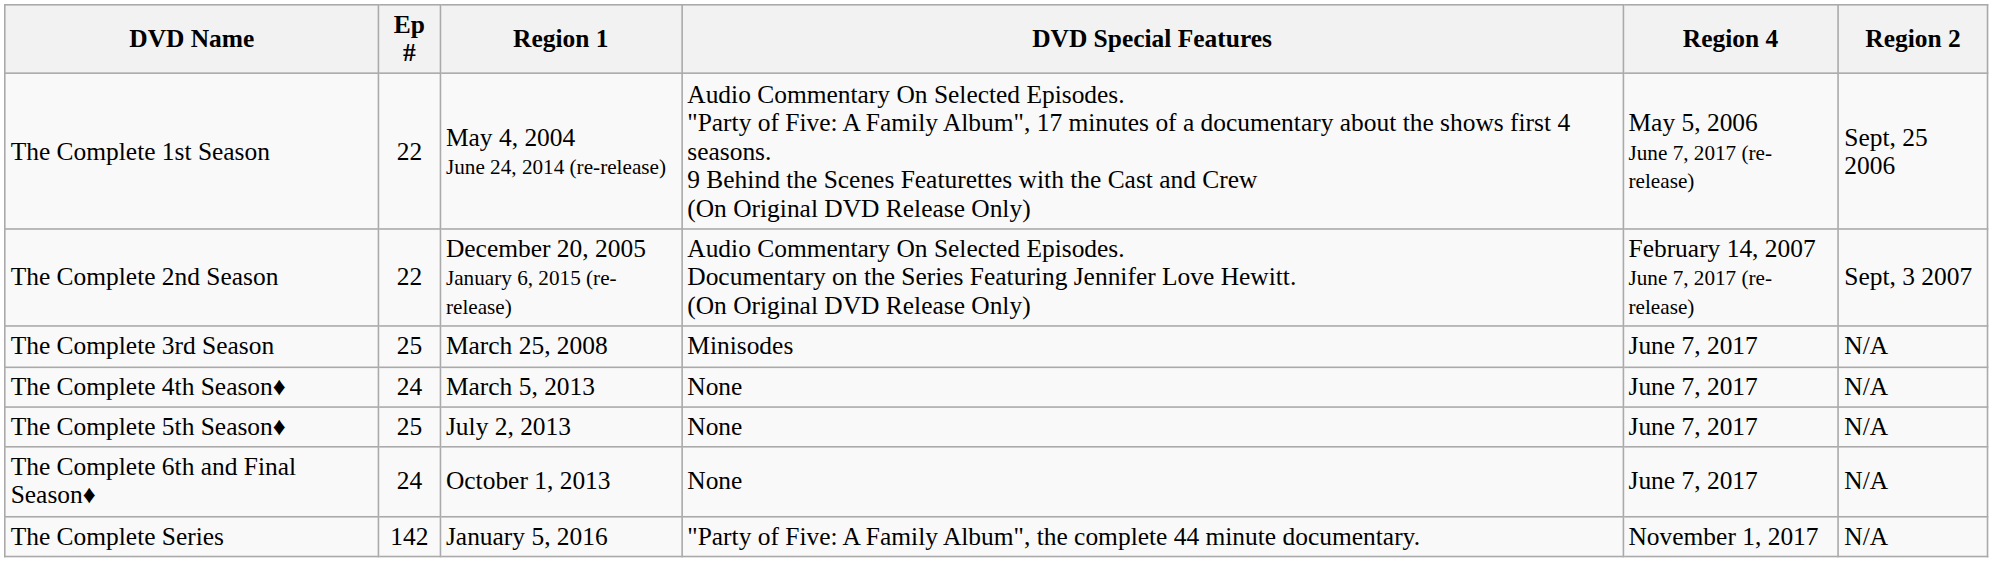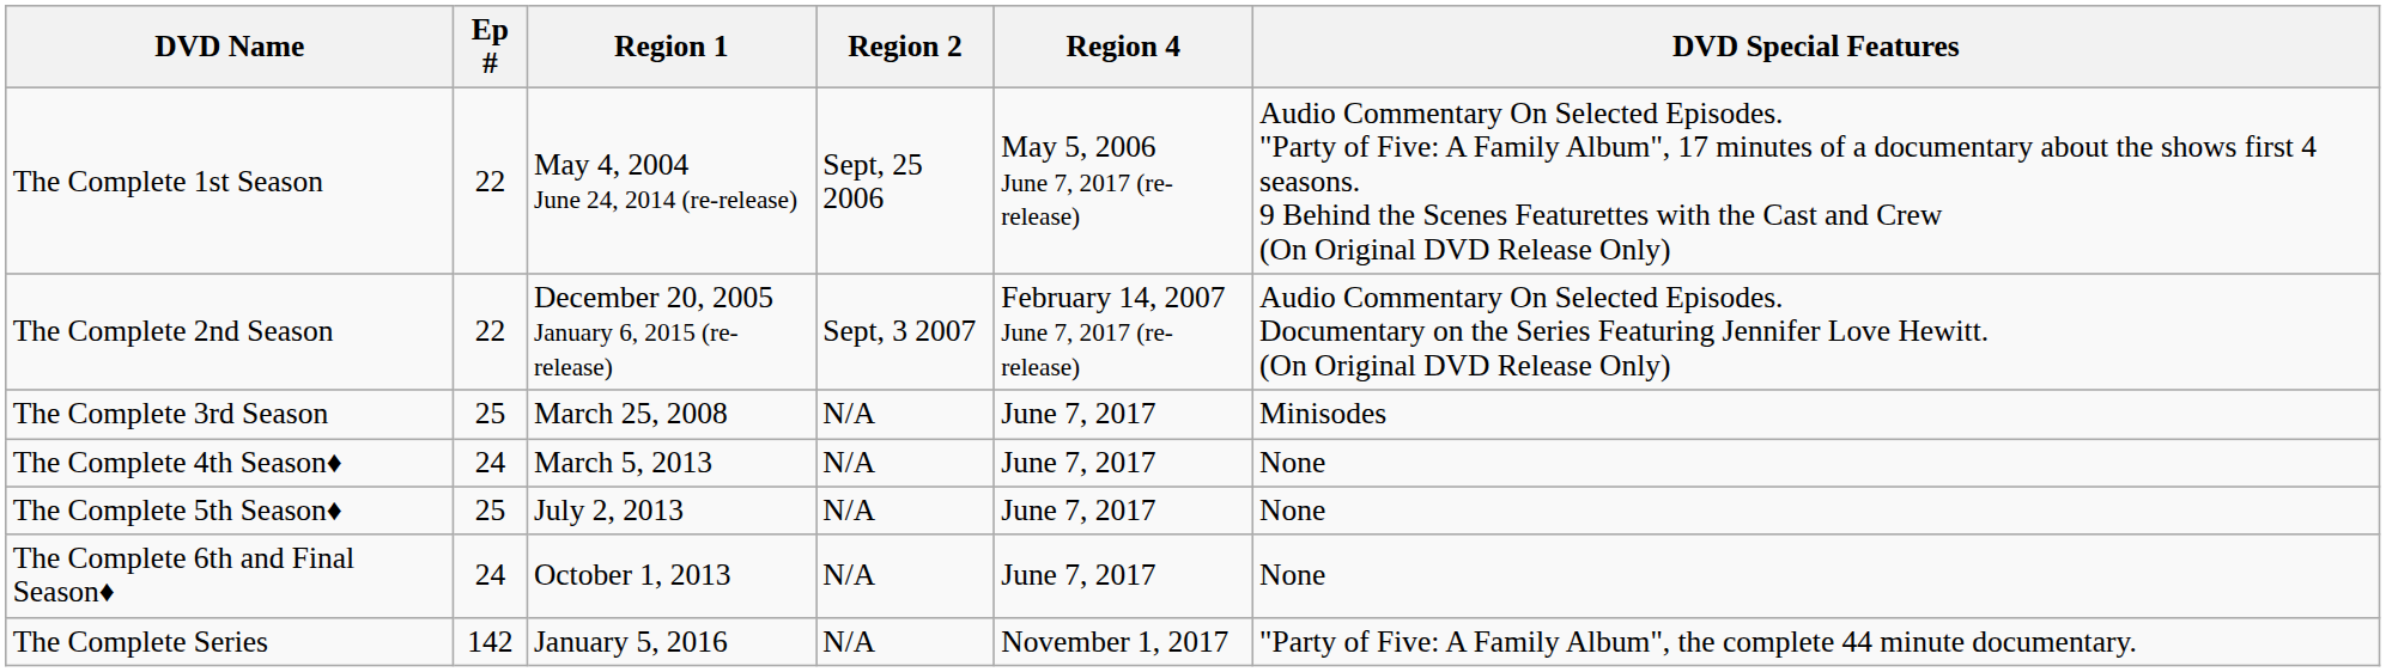columns swapped: Region 2 <-> DVD Special Features
